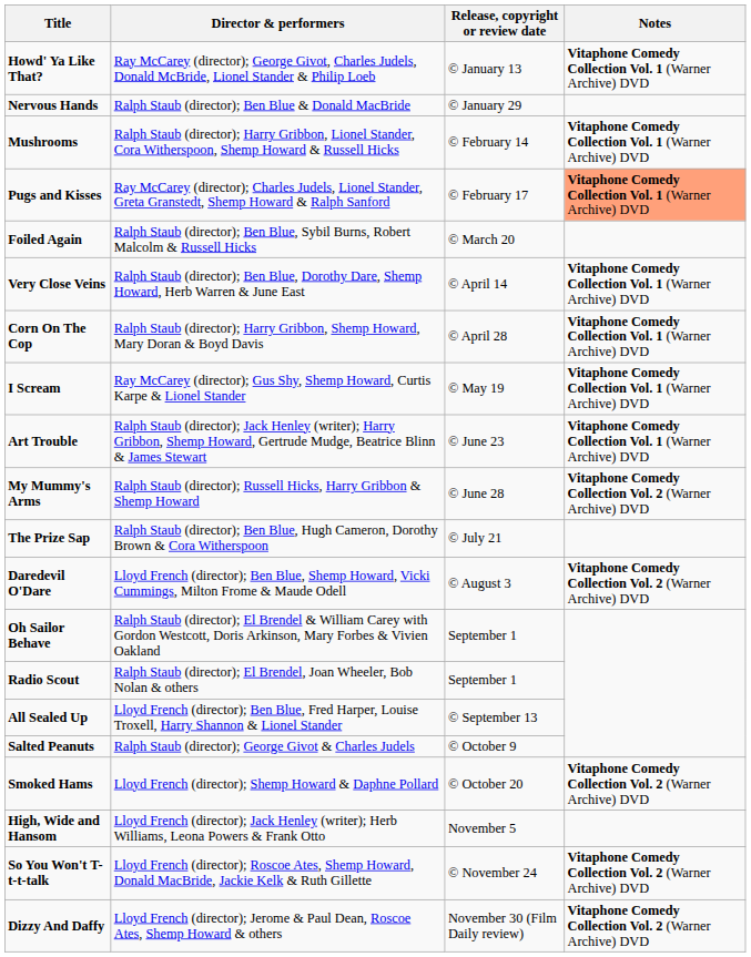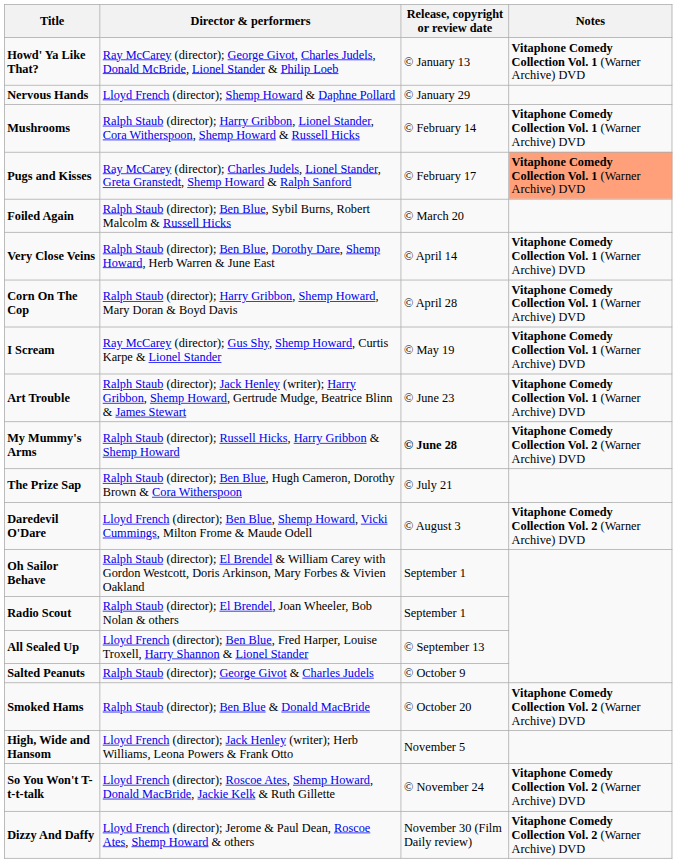Nervous Hands | Director & performers: Ralph Staub (director); Ben Blue & Donald MacBride -> Lloyd French (director); Shemp Howard & Daphne Pollard
My Mummy's Arms | Release, copyright or review date: normal -> bold
Smoked Hams | Director & performers: Lloyd French (director); Shemp Howard & Daphne Pollard -> Ralph Staub (director); Ben Blue & Donald MacBride
